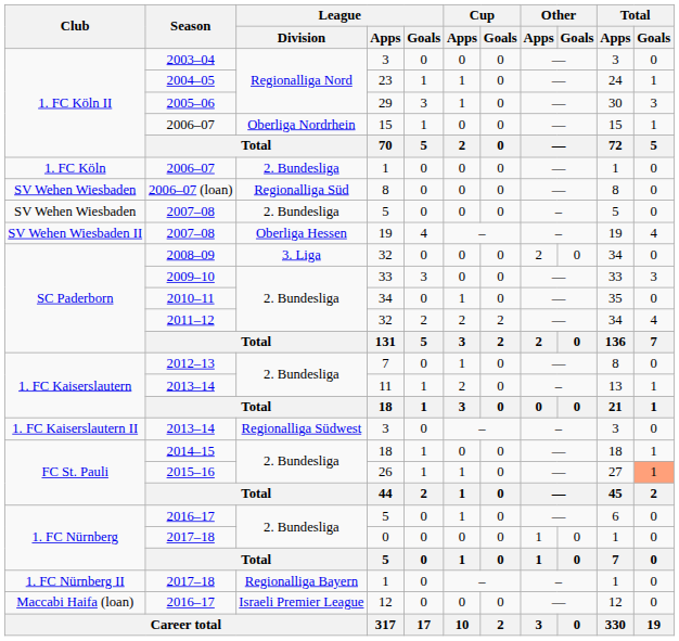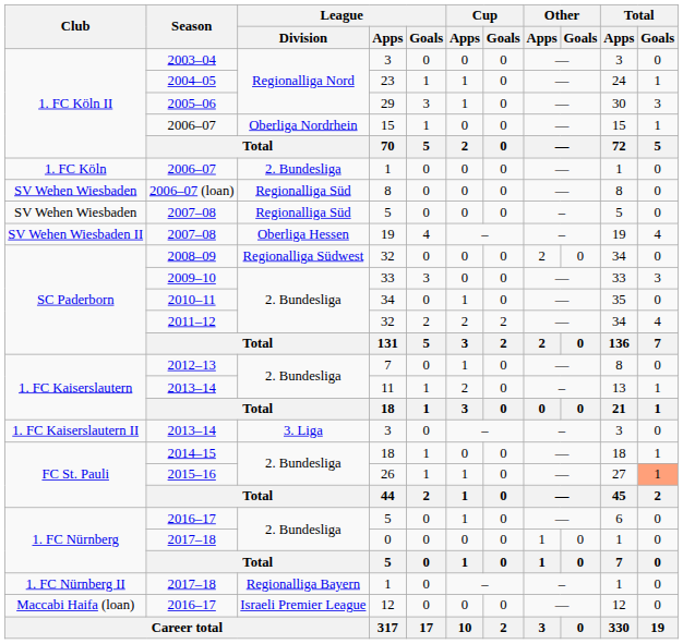2007–08 / 5 | League / Division: 2. Bundesliga -> Regionalliga Süd
2008–09 / 32 | League / Division: 3. Liga -> Regionalliga Südwest
2013–14 / 3 | League / Division: Regionalliga Südwest -> 3. Liga
